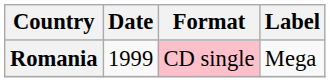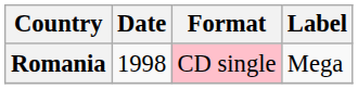Romania | Date: 1999 -> 1998
